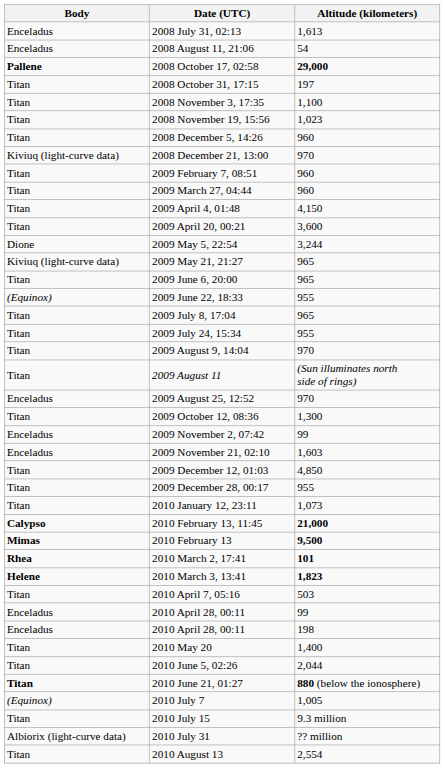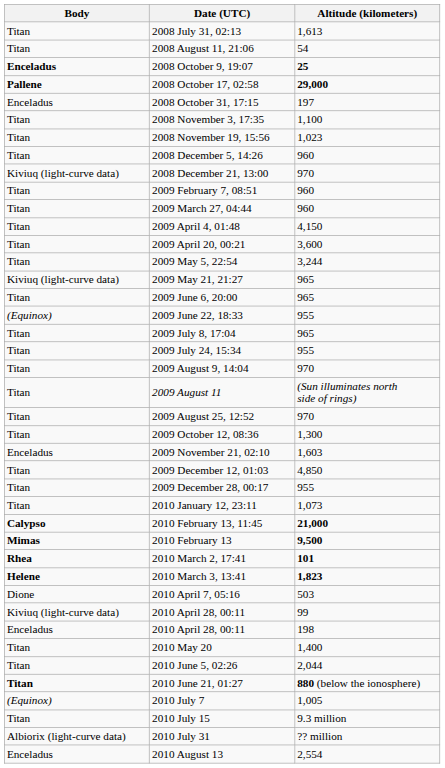2008 July 31, 02:13 | Body: Enceladus -> Titan
2008 August 11, 21:06 | Body: Enceladus -> Titan
+ row: Enceladus | 2008 October 9, 19:07 | 25
2008 October 31, 17:15 | Body: Titan -> Enceladus
2009 May 5, 22:54 | Body: Dione -> Titan
2009 August 25, 12:52 | Body: Enceladus -> Titan
- row: Enceladus | 2009 November 2, 07:42 | 99
2010 April 7, 05:16 | Body: Titan -> Dione
2010 April 28, 00:11 / 99 | Body: Enceladus -> Kiviuq (light-curve data)
2010 August 13 | Body: Titan -> Enceladus
